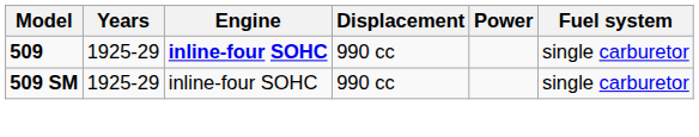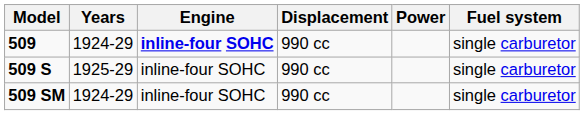509 | Years: 1925-29 -> 1924-29
+ row: 509 S | 1925-29 | inline-four SOHC | 990 cc | single carburetor
509 SM | Years: 1925-29 -> 1924-29
